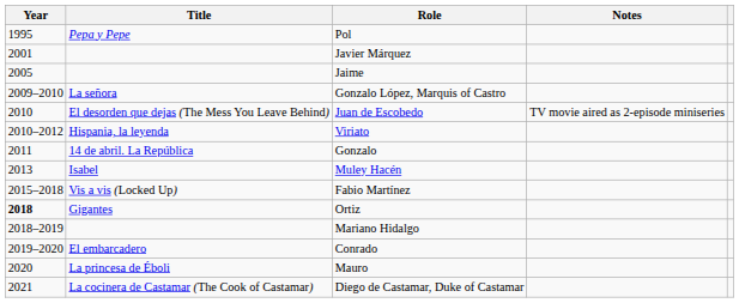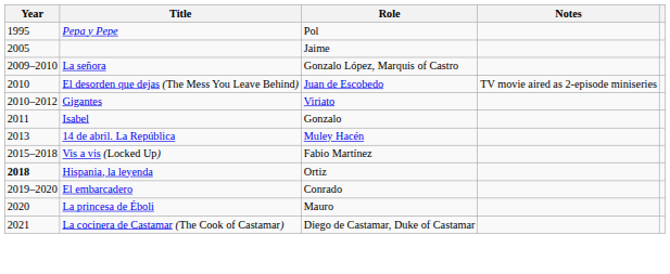- row: 2001 | Javier Márquez
Viriato | Title: Hispania, la leyenda -> Gigantes
Gonzalo | Title: 14 de abril. La República -> Isabel
Muley Hacén | Title: Isabel -> 14 de abril. La República
Ortiz | Title: Gigantes -> Hispania, la leyenda
- row: 2018–2019 | Mariano Hidalgo
